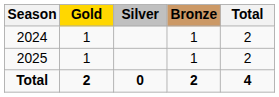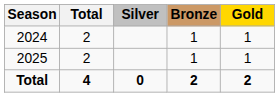columns swapped: Gold <-> Total
